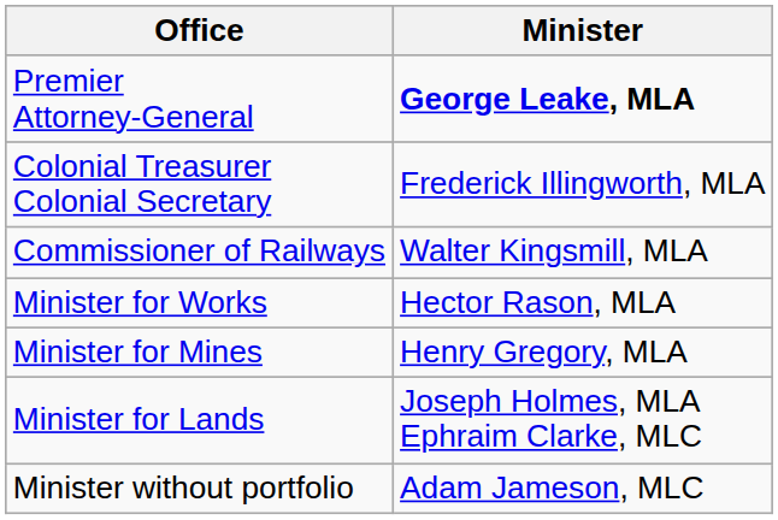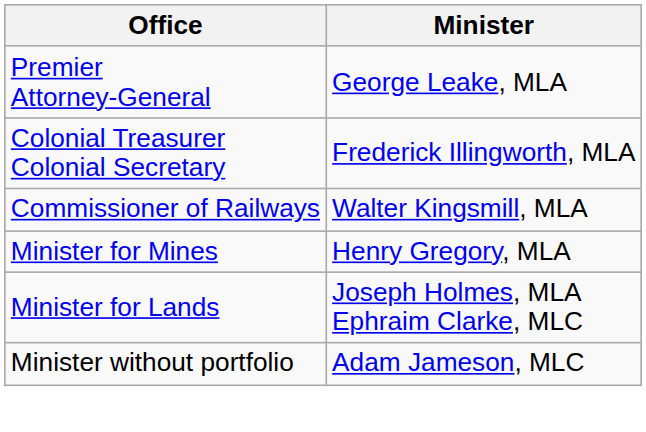Premier Attorney-General | Minister: bold -> normal
- row: Minister for Works | Hector Rason, MLA
